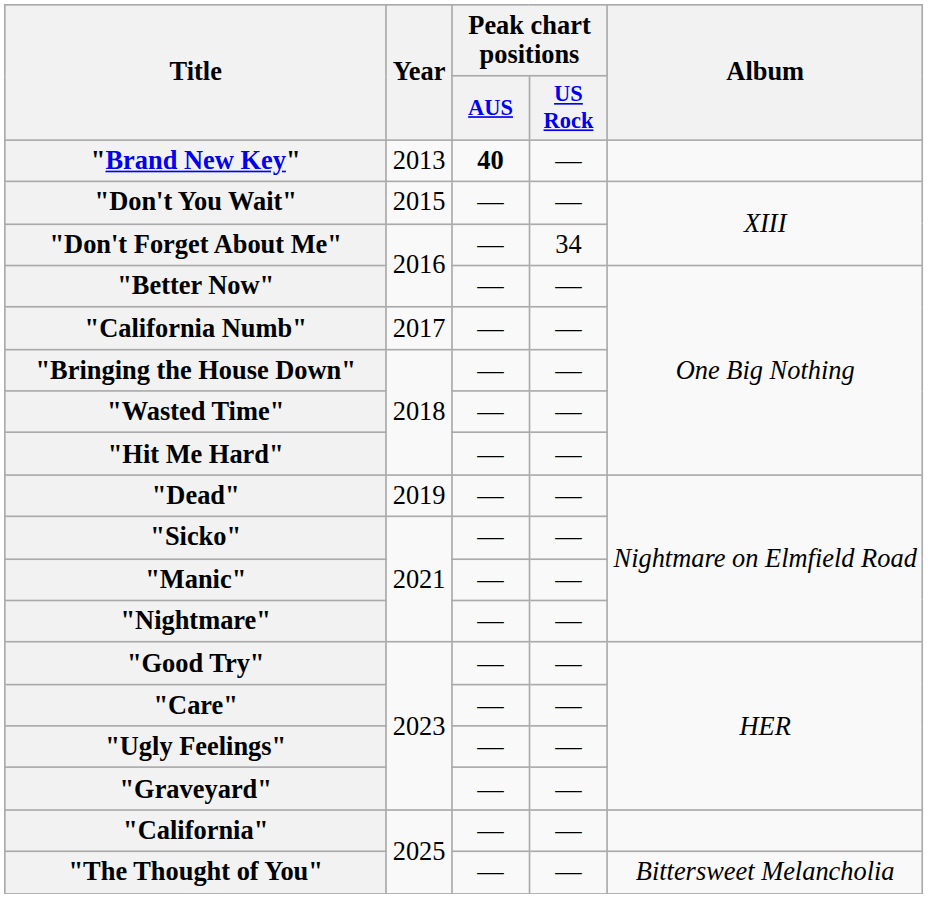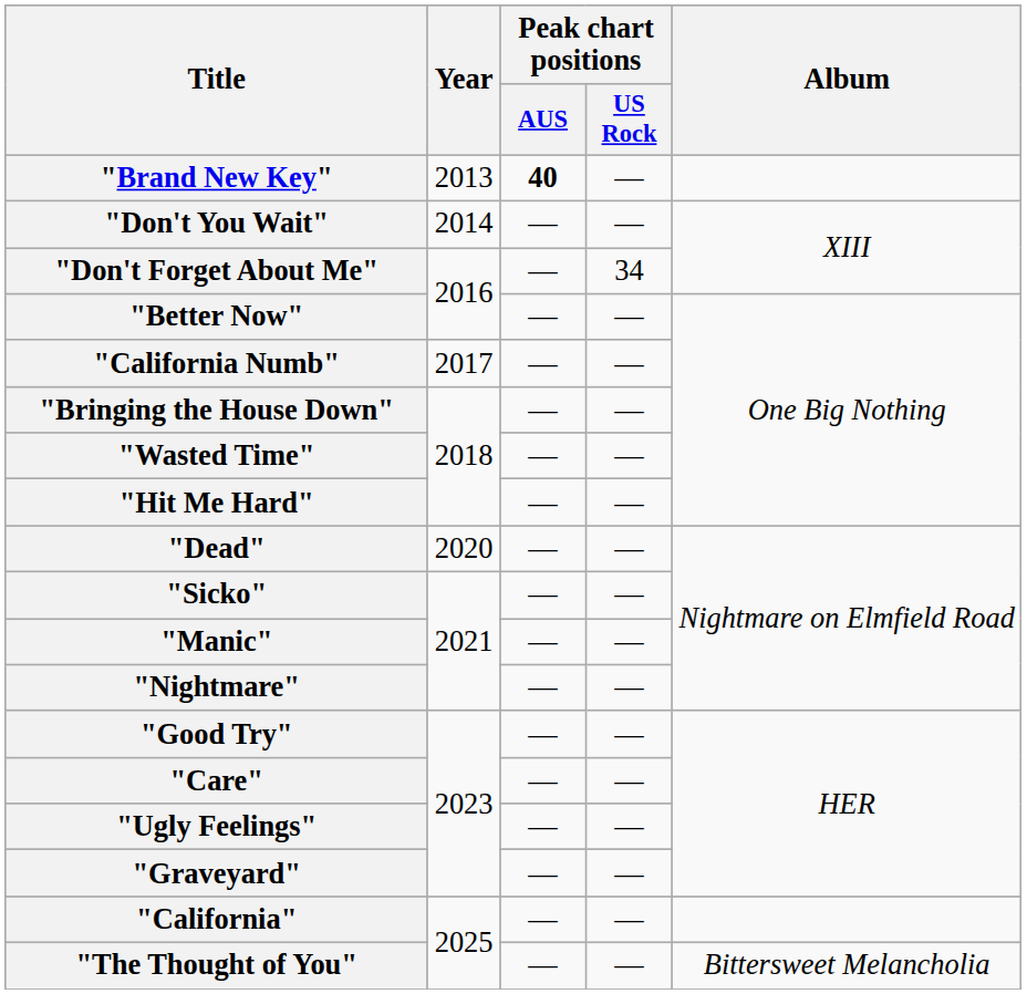"Don't You Wait" | Year: 2015 -> 2014
"Dead" | Year: 2019 -> 2020
